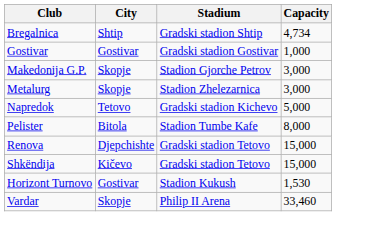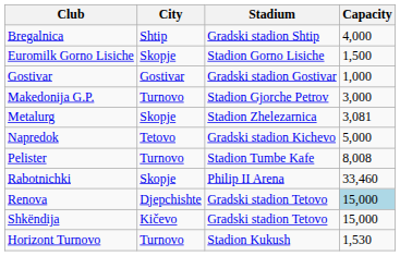Bregalnica | Capacity: 4,734 -> 4,000
+ row: Euromilk Gorno Lisiche | Skopje | Stadion Gorno Lisiche | 1,500
Makedonija G.P. | City: Skopje -> Turnovo
Metalurg | Capacity: 3,000 -> 3,081
Pelister | City: Bitola -> Turnovo
Pelister | Capacity: 8,000 -> 8,008
+ row: Rabotnichki | Skopje | Philip II Arena | 33,460
Renova | Capacity: no background -> lightblue background
Horizont Turnovo | City: Gostivar -> Turnovo
- row: Vardar | Skopje | Philip II Arena | 33,460
